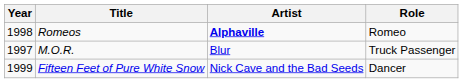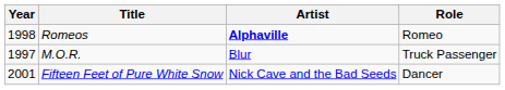Fifteen Feet of Pure White Snow | Year: 1999 -> 2001
